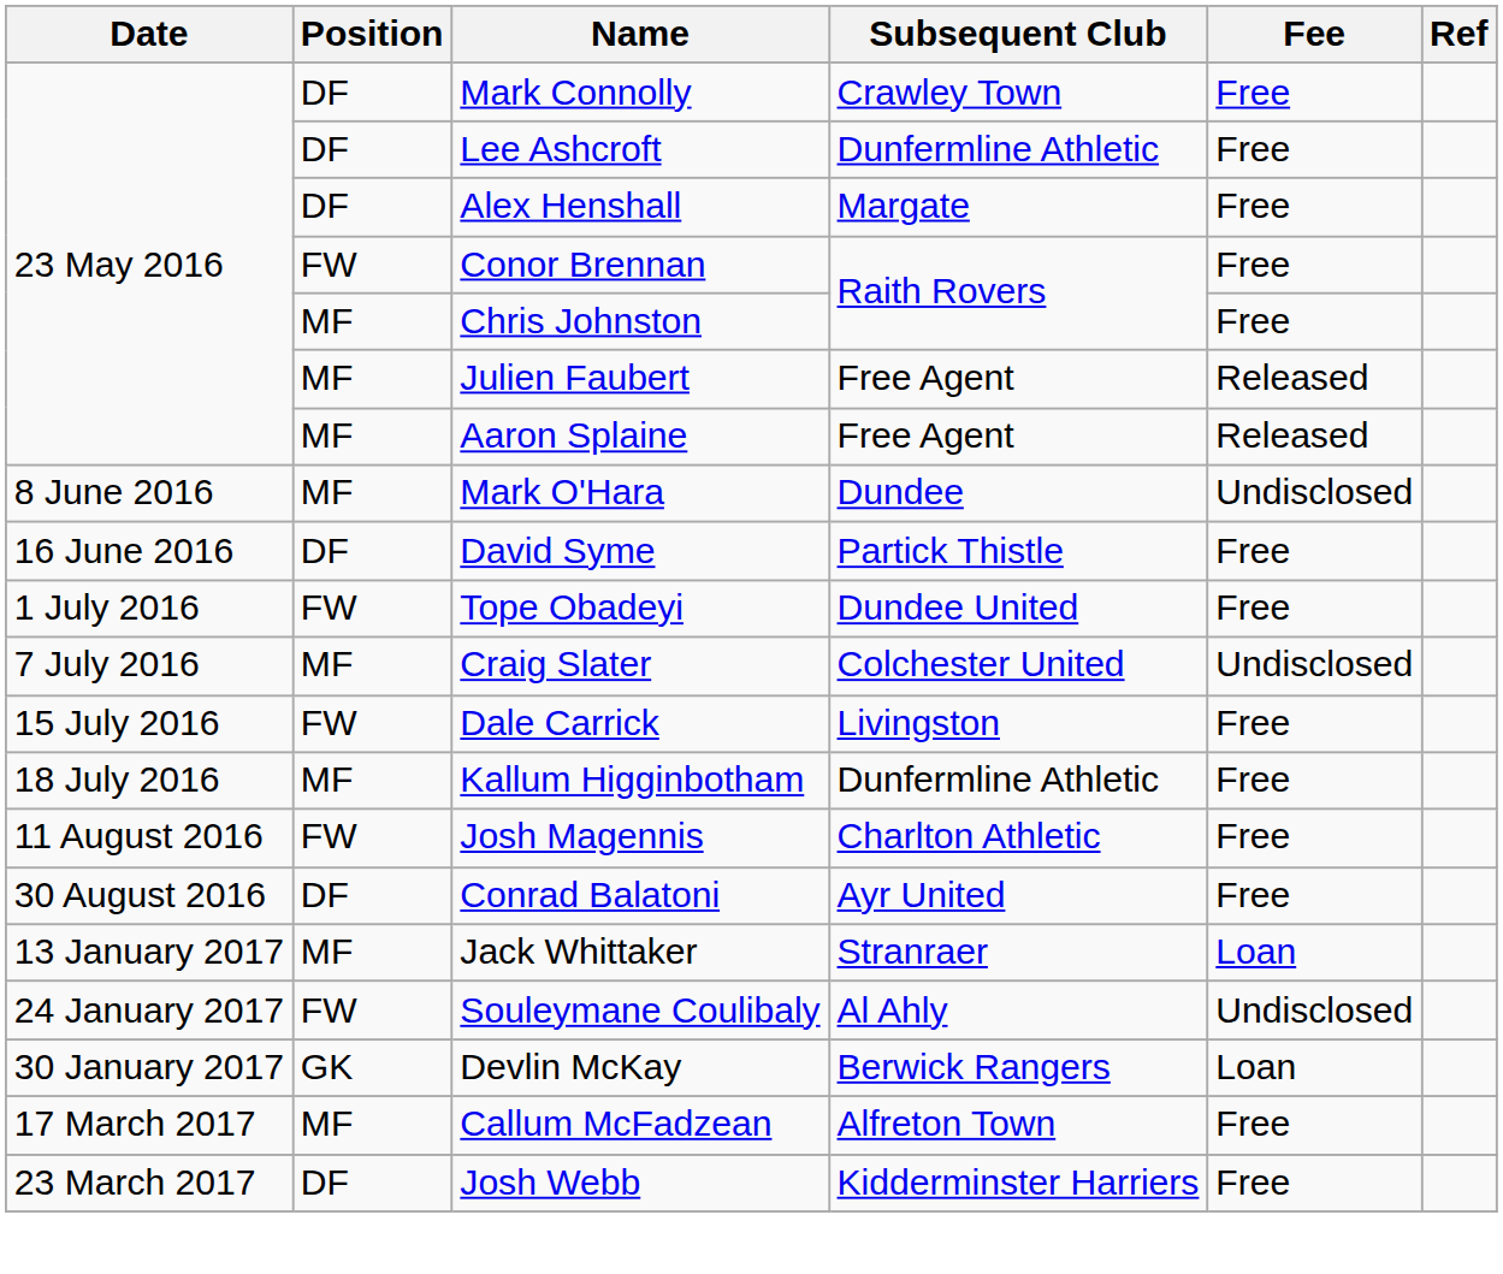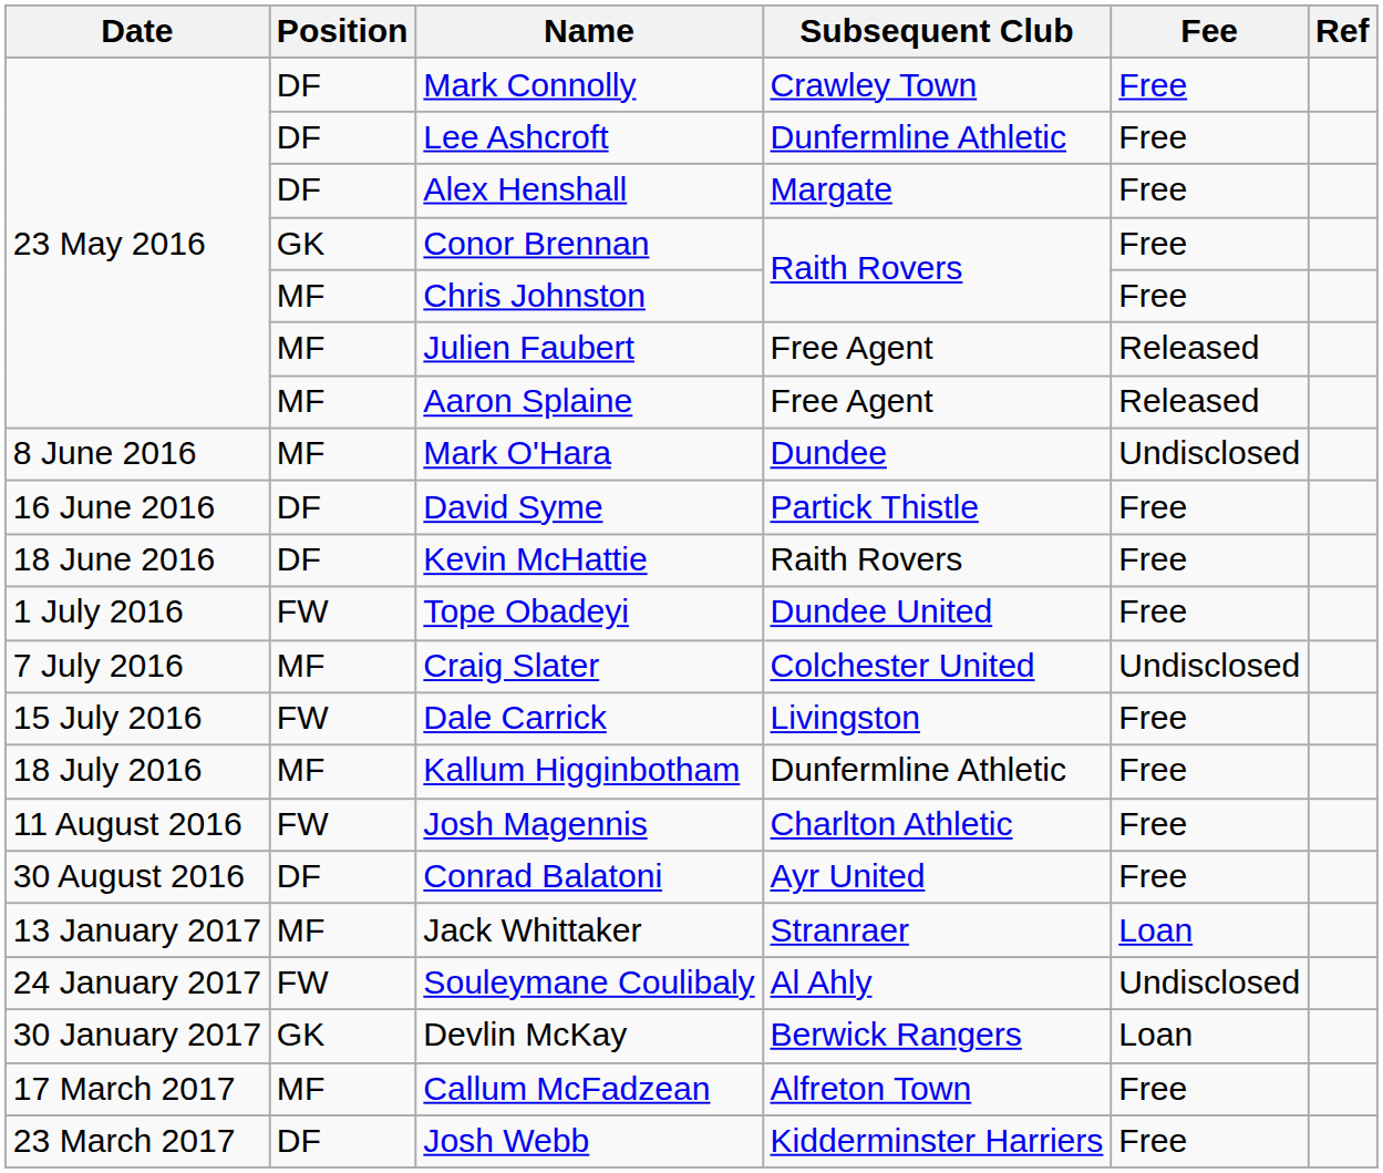Conor Brennan | Position: FW -> GK
+ row: 18 June 2016 | DF | Kevin McHattie | Raith Rovers | Free
